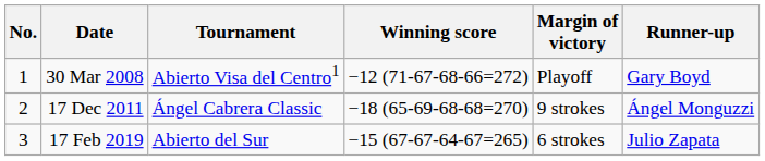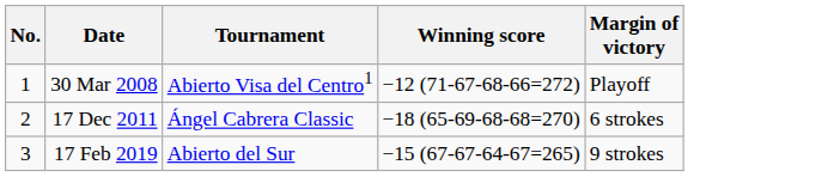- column: Runner-up | Gary Boyd | Ángel Monguzzi | Julio Zapata
17 Dec 2011 | Margin of victory: 9 strokes -> 6 strokes
17 Feb 2019 | Margin of victory: 6 strokes -> 9 strokes
